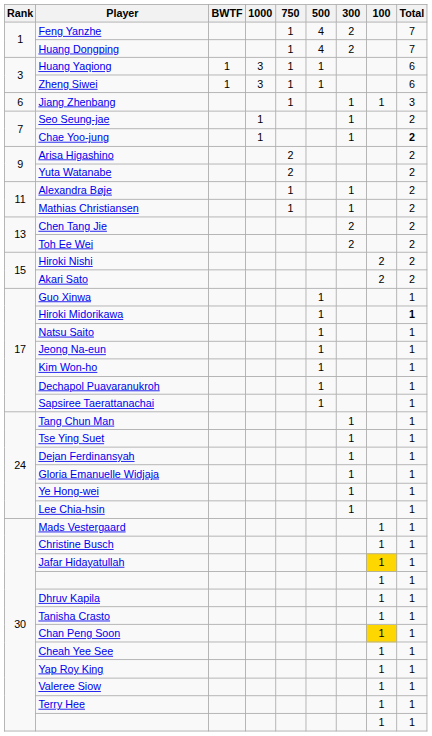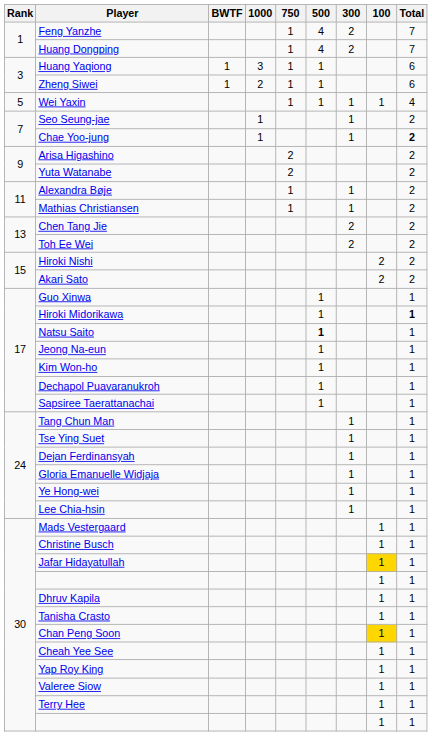Zheng Siwei | 1000: 3 -> 2
+ row: 5 | Wei Yaxin | 1 | 1 | 1 | 1 | 4
- row: 6 | Jiang Zhenbang | 1 | 1 | 1 | 3
Natsu Saito | 500: normal -> bold
